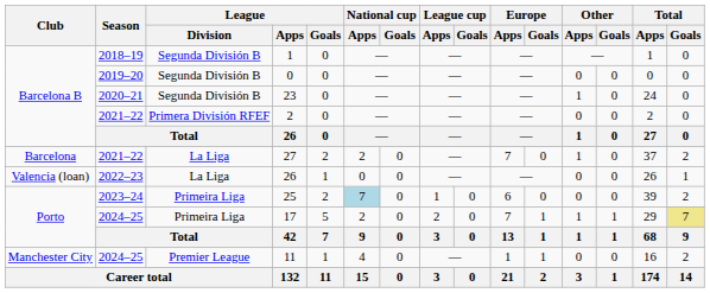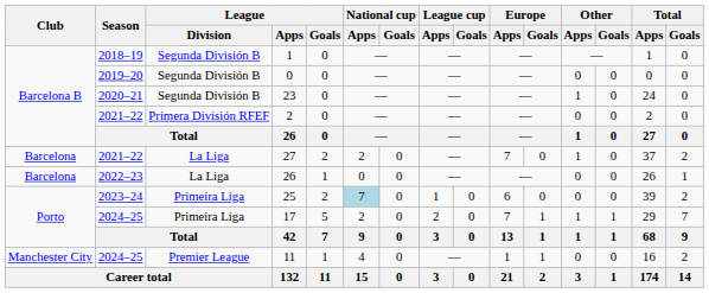2022–23 / 26 | Club: Valencia (loan) -> Barcelona
17 | Total / Goals: khaki background -> no background
